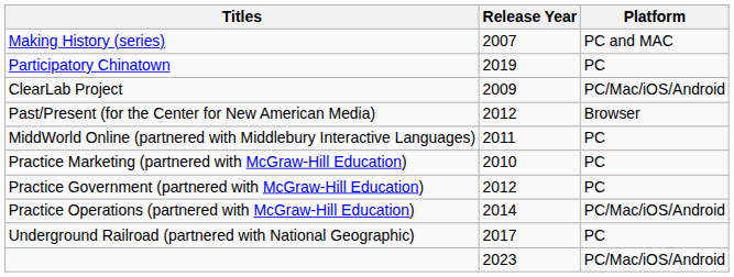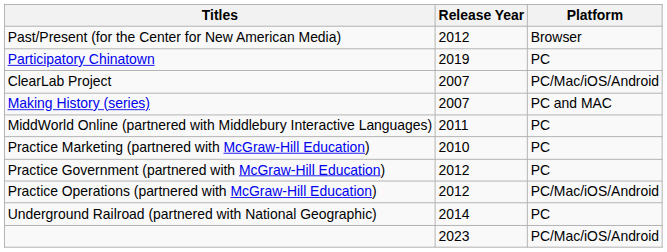rows swapped: Making History (series) <-> Past/Present (for the Center for New American Media)
ClearLab Project | Release Year: 2009 -> 2007
Practice Operations (partnered with McGraw-Hill Education) | Release Year: 2014 -> 2012
Underground Railroad (partnered with National Geographic) | Release Year: 2017 -> 2014
